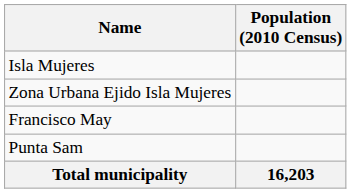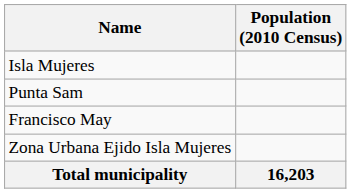rows swapped: Zona Urbana Ejido Isla Mujeres <-> Punta Sam
